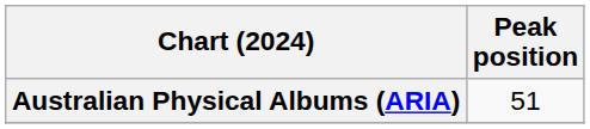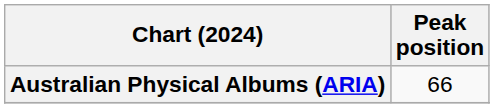Australian Physical Albums (ARIA) | Peak position: 51 -> 66
